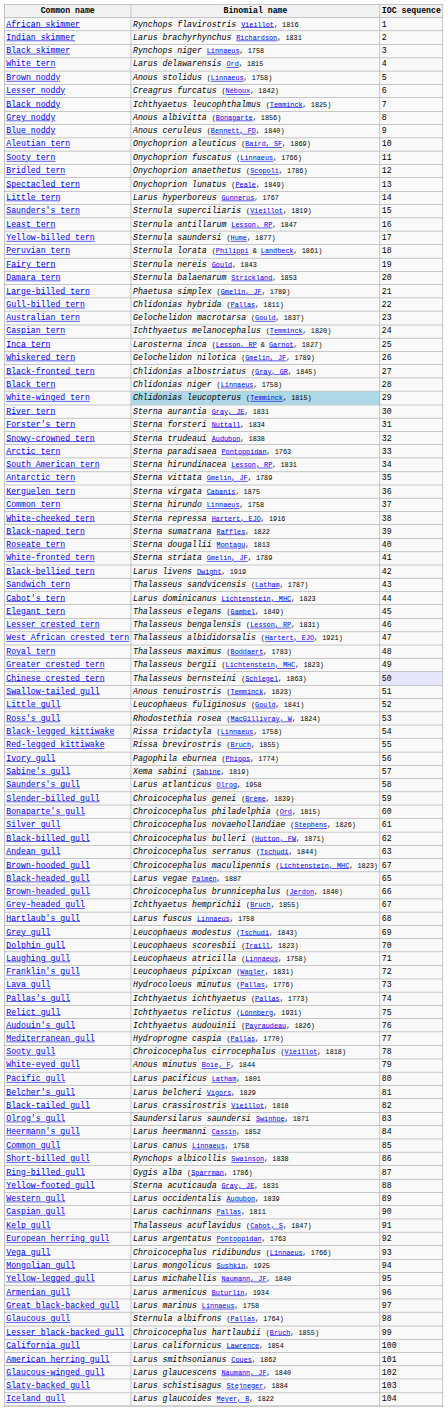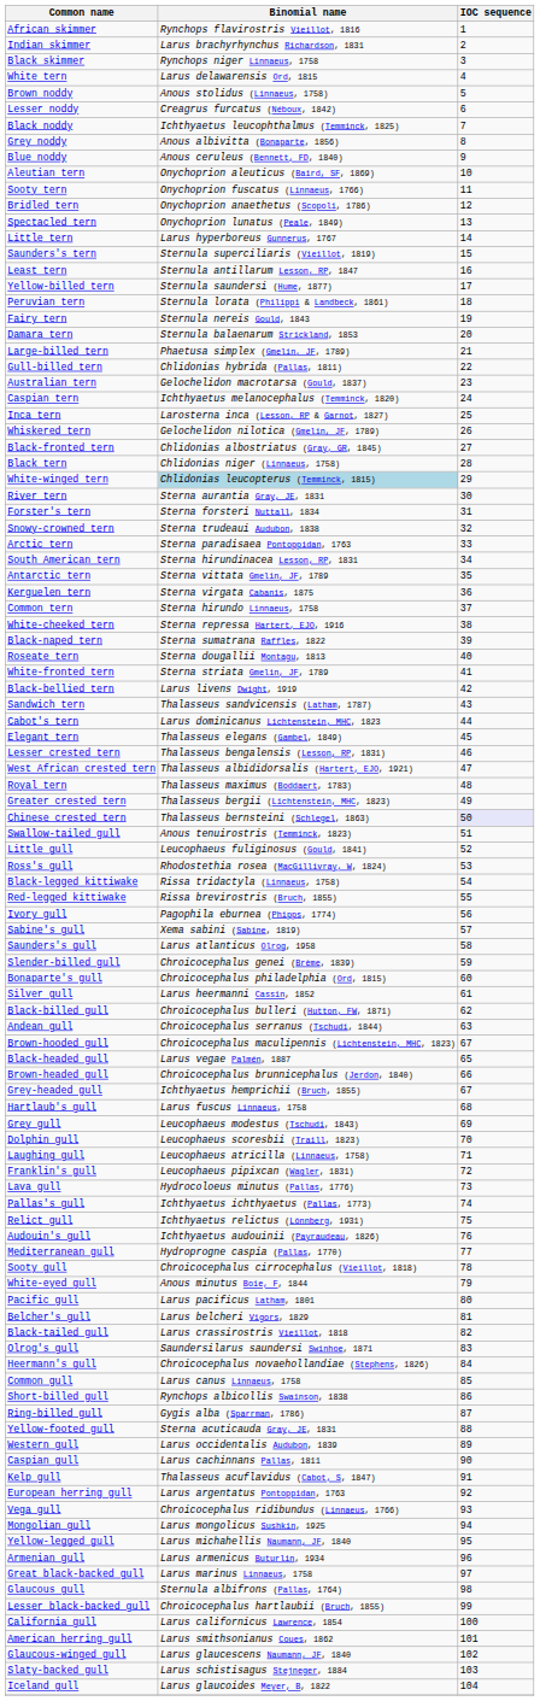Silver gull | Binomial name: Chroicocephalus novaehollandiae (Stephens, 1826) -> Larus heermanni Cassin, 1852
Heermann's gull | Binomial name: Larus heermanni Cassin, 1852 -> Chroicocephalus novaehollandiae (Stephens, 1826)
